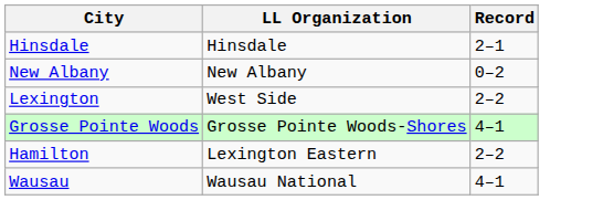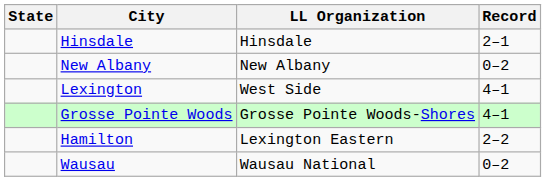+ column: State
Lexington | Record: 2–2 -> 4–1
Wausau | Record: 4–1 -> 0–2
